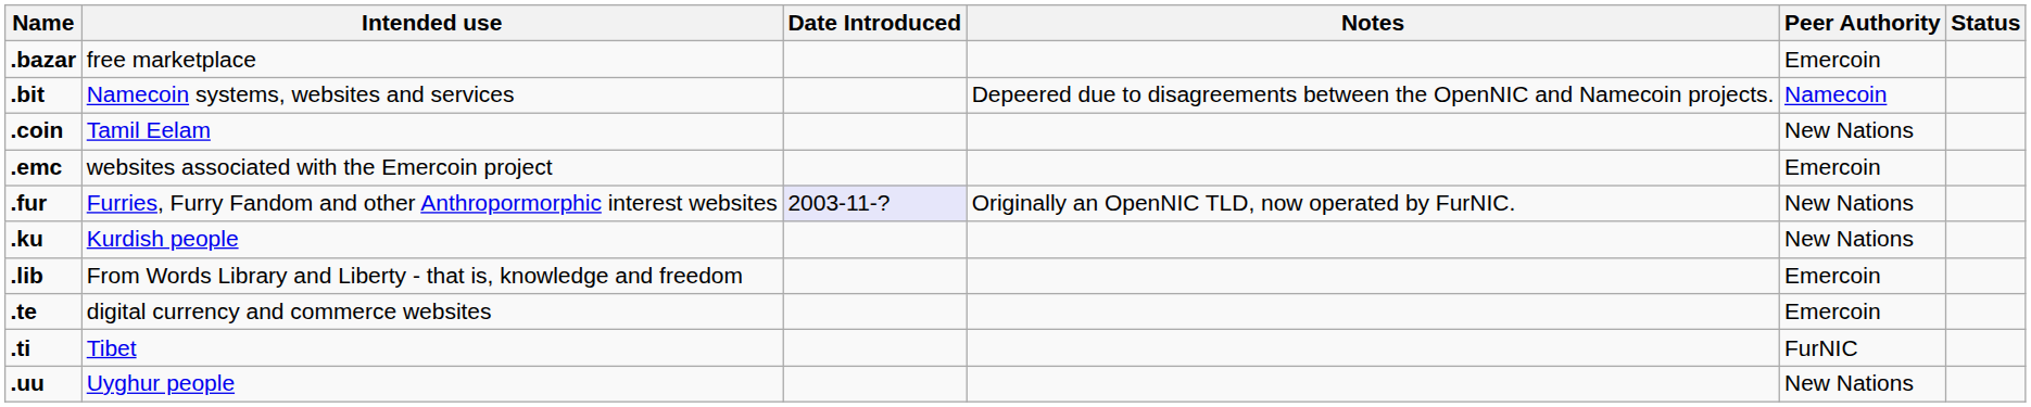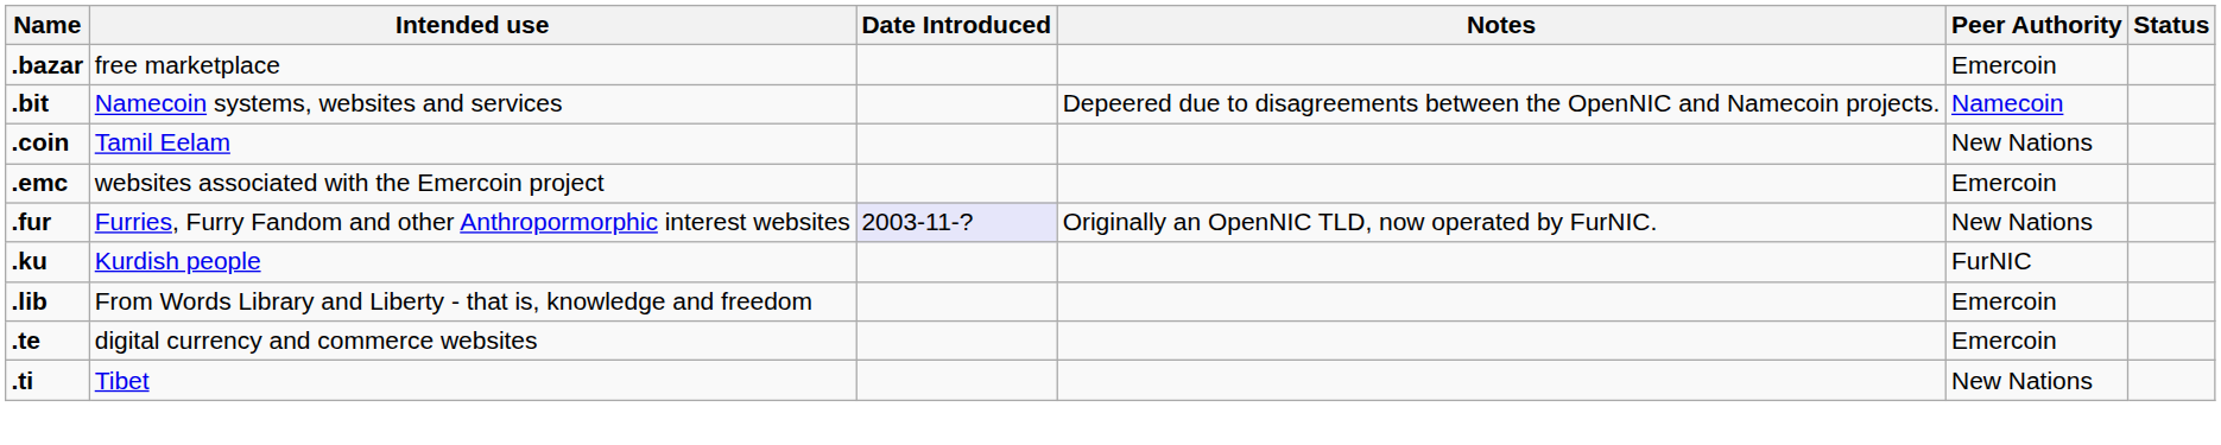.ku | Peer Authority: New Nations -> FurNIC
.ti | Peer Authority: FurNIC -> New Nations
- row: .uu | Uyghur people | New Nations
